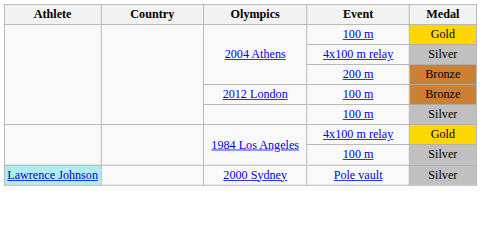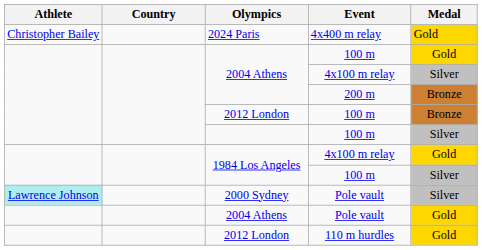+ row: Christopher Bailey | 2024 Paris | 4x400 m relay | Gold
+ row: 2004 Athens | Pole vault | Gold
+ row: 2012 London | 110 m hurdles | Gold
